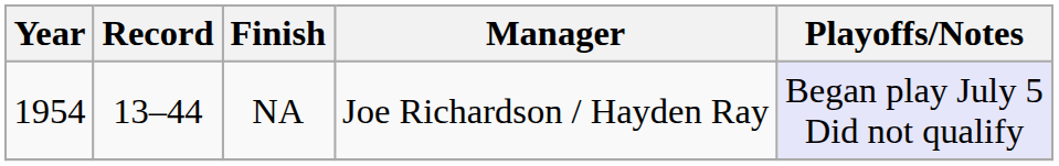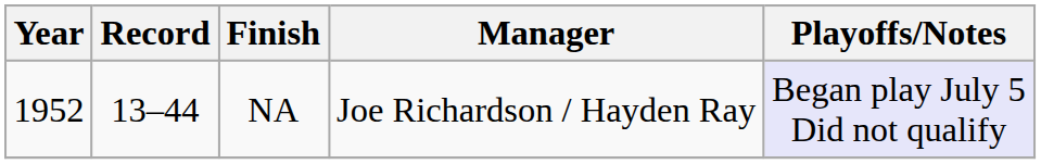NA | Year: 1954 -> 1952
